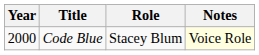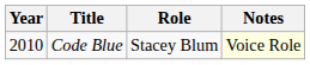Code Blue | Year: 2000 -> 2010
